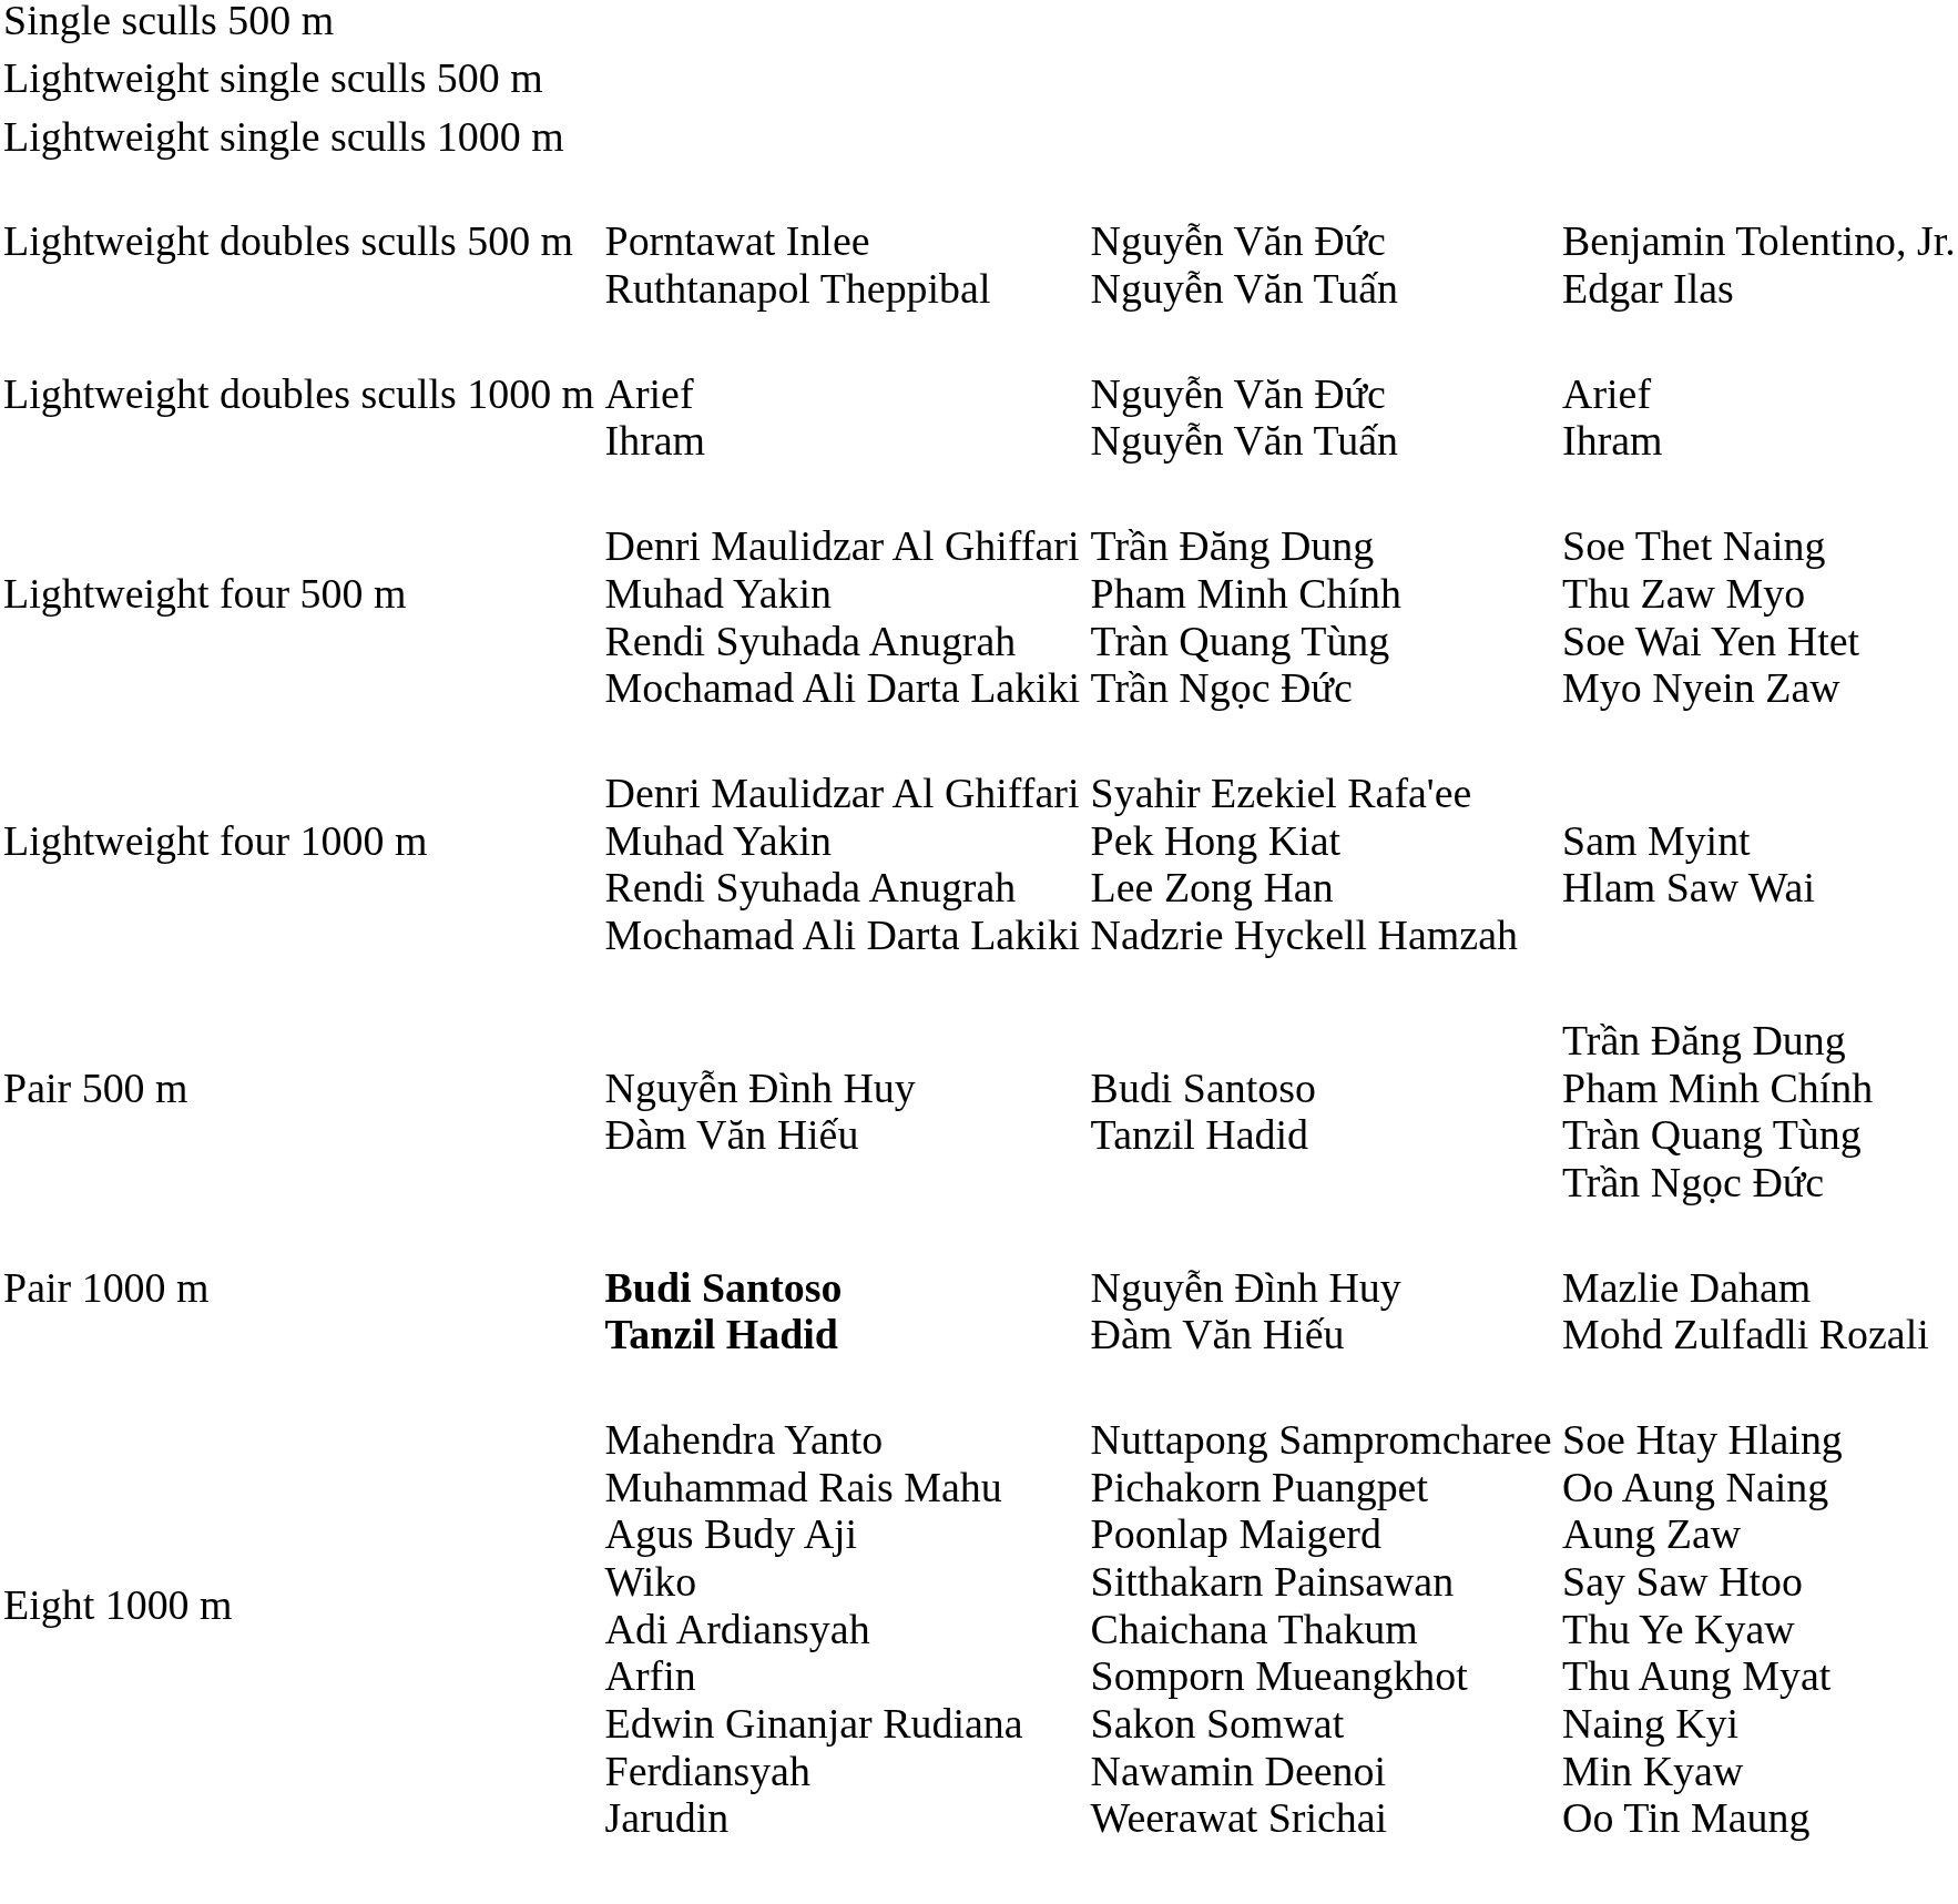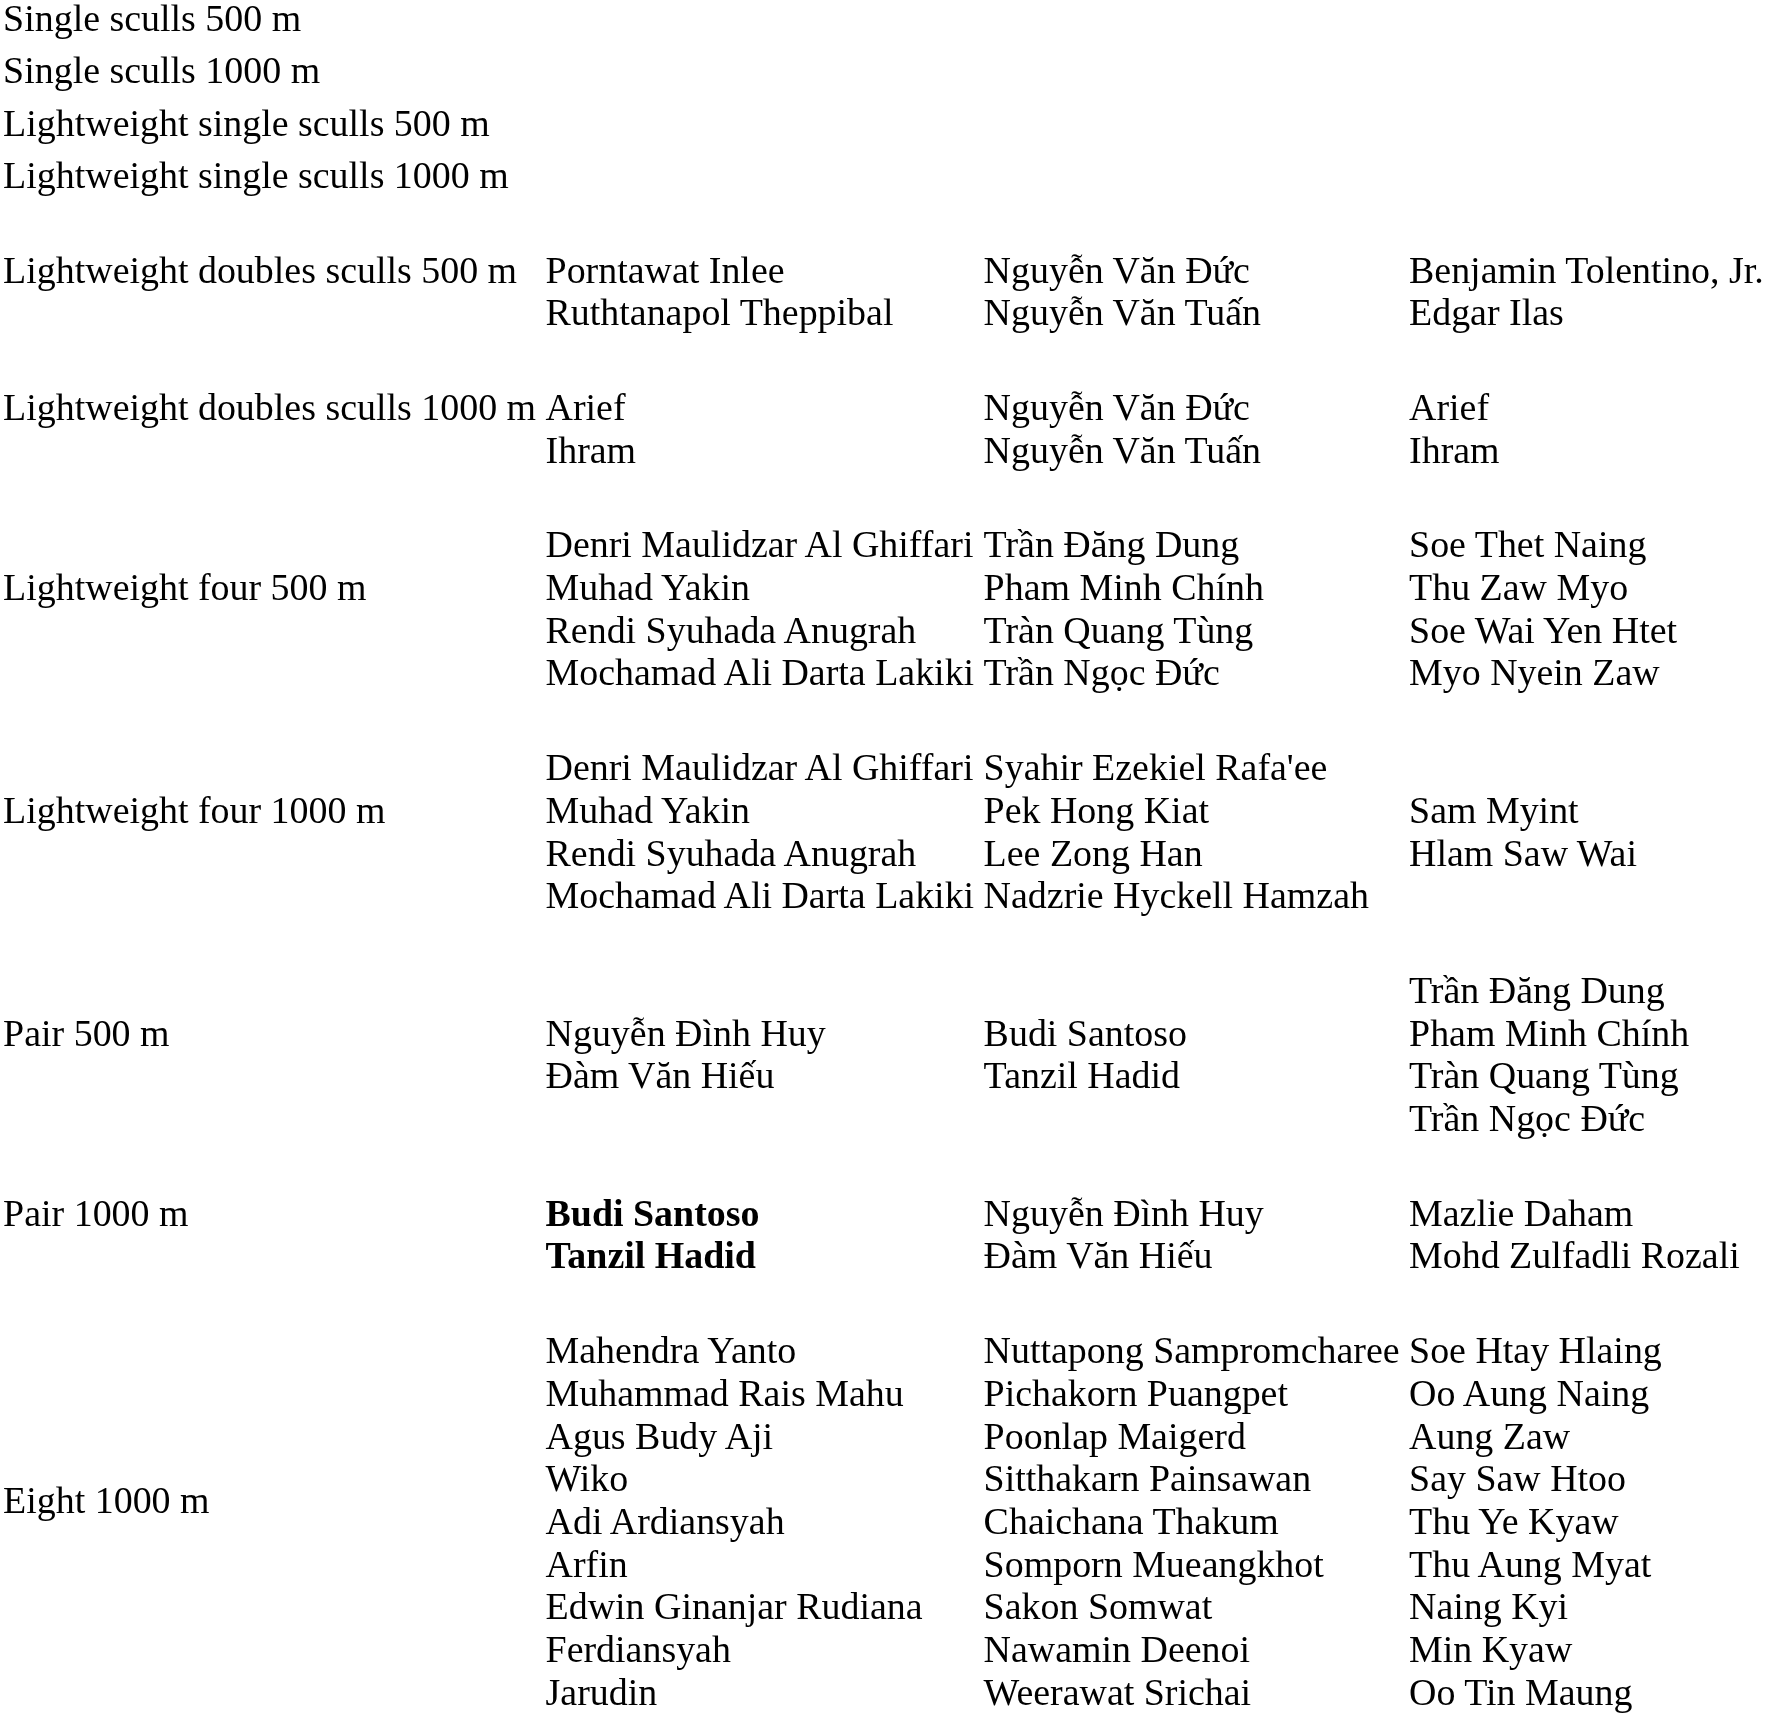+ row: Single sculls 1000 m
